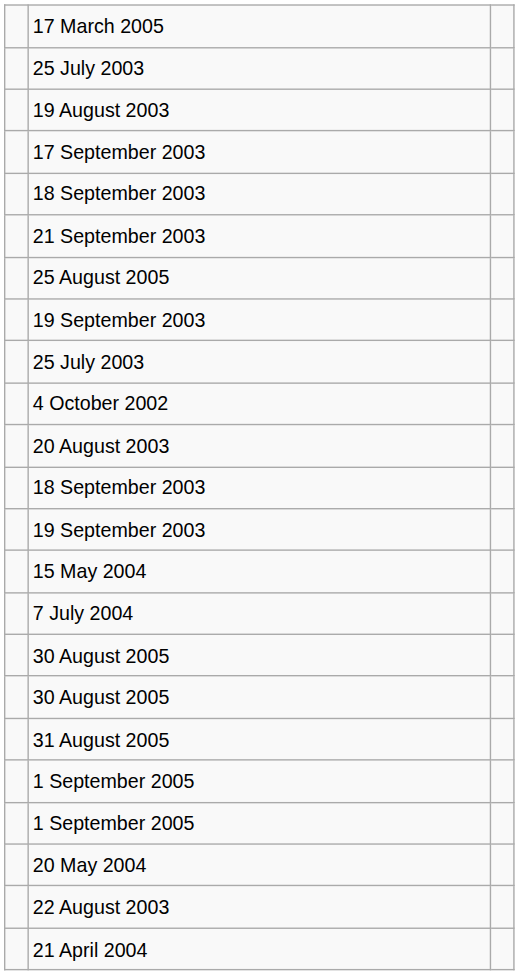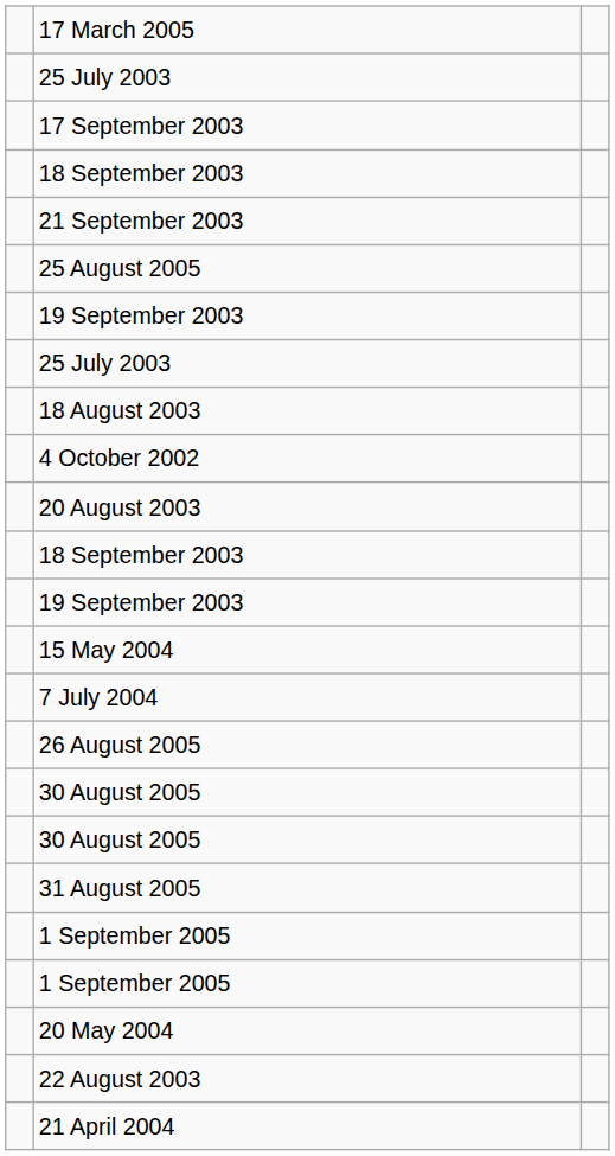- row: 19 August 2003
+ row: 18 August 2003
+ row: 26 August 2005
